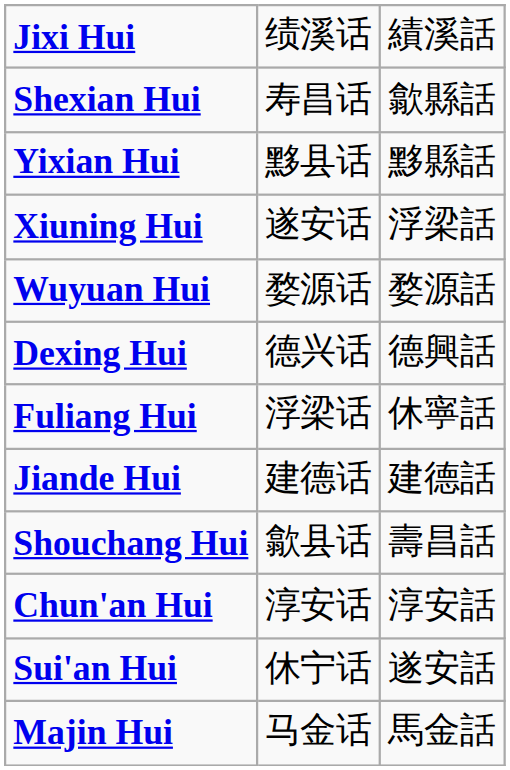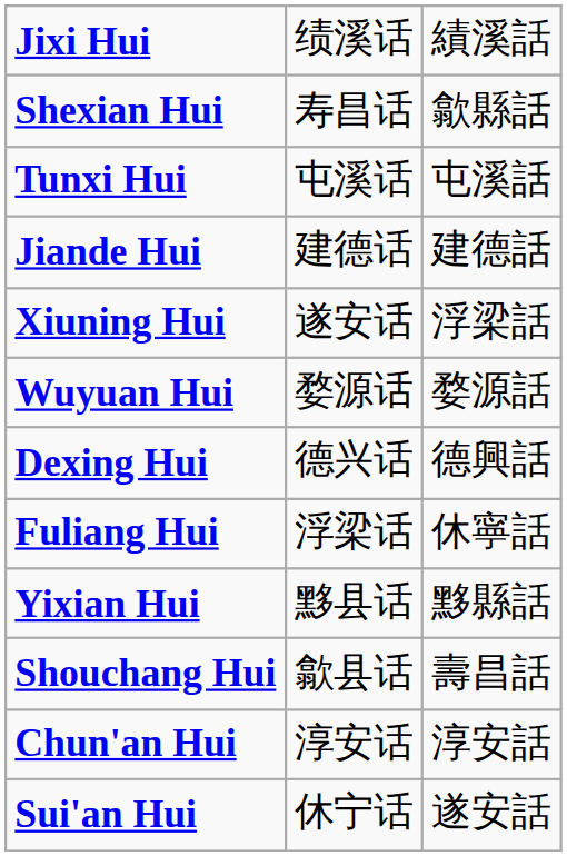+ row: Tunxi Hui | 屯溪话 | 屯溪話
rows swapped: Yixian Hui <-> Jiande Hui
- row: Majin Hui | 马金话 | 馬金話
